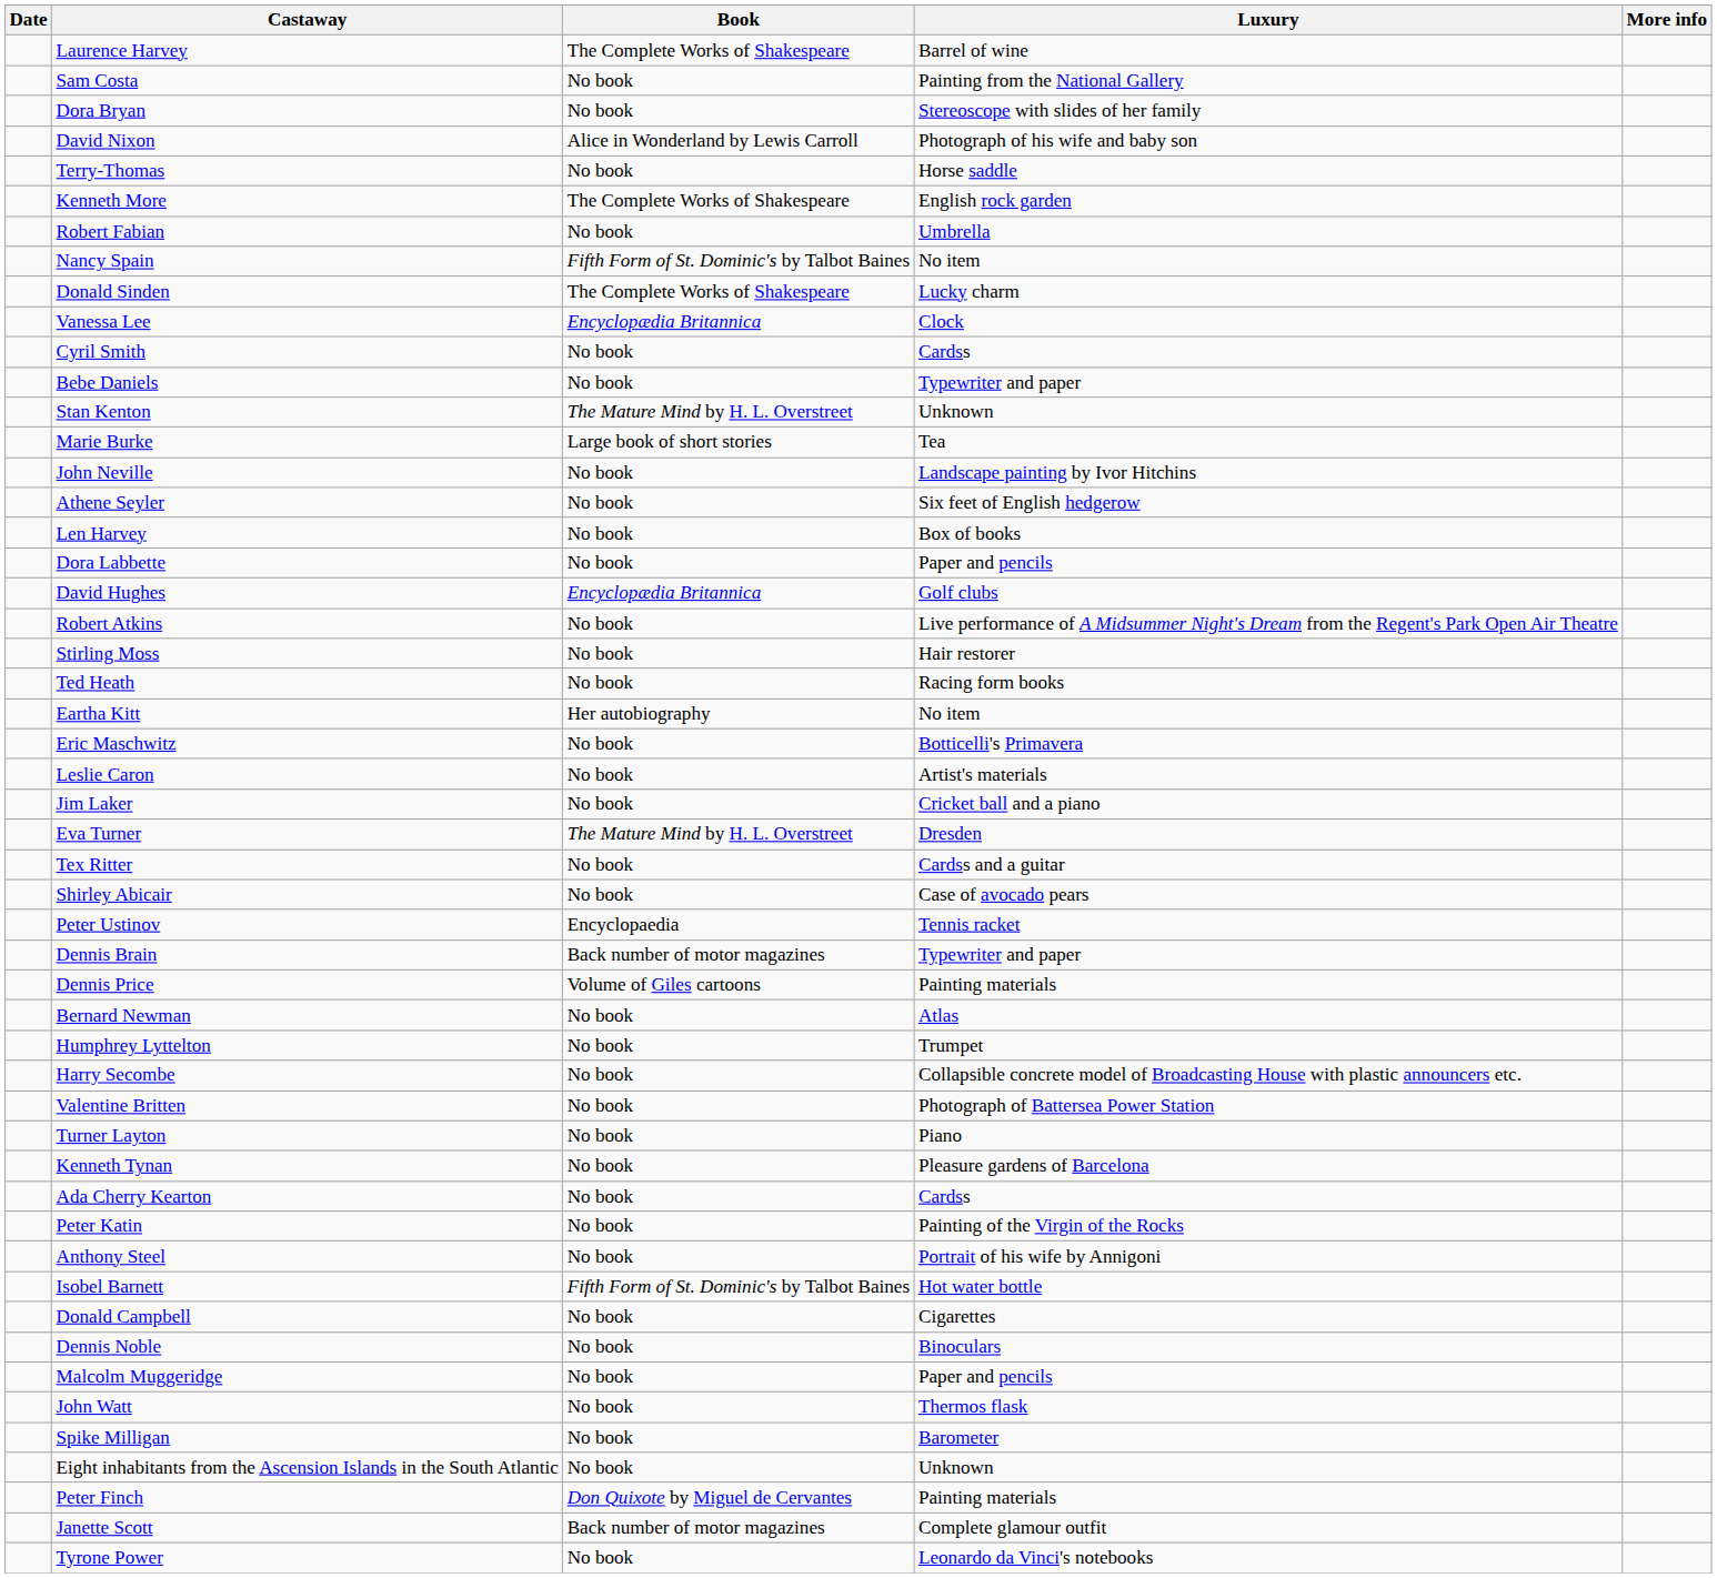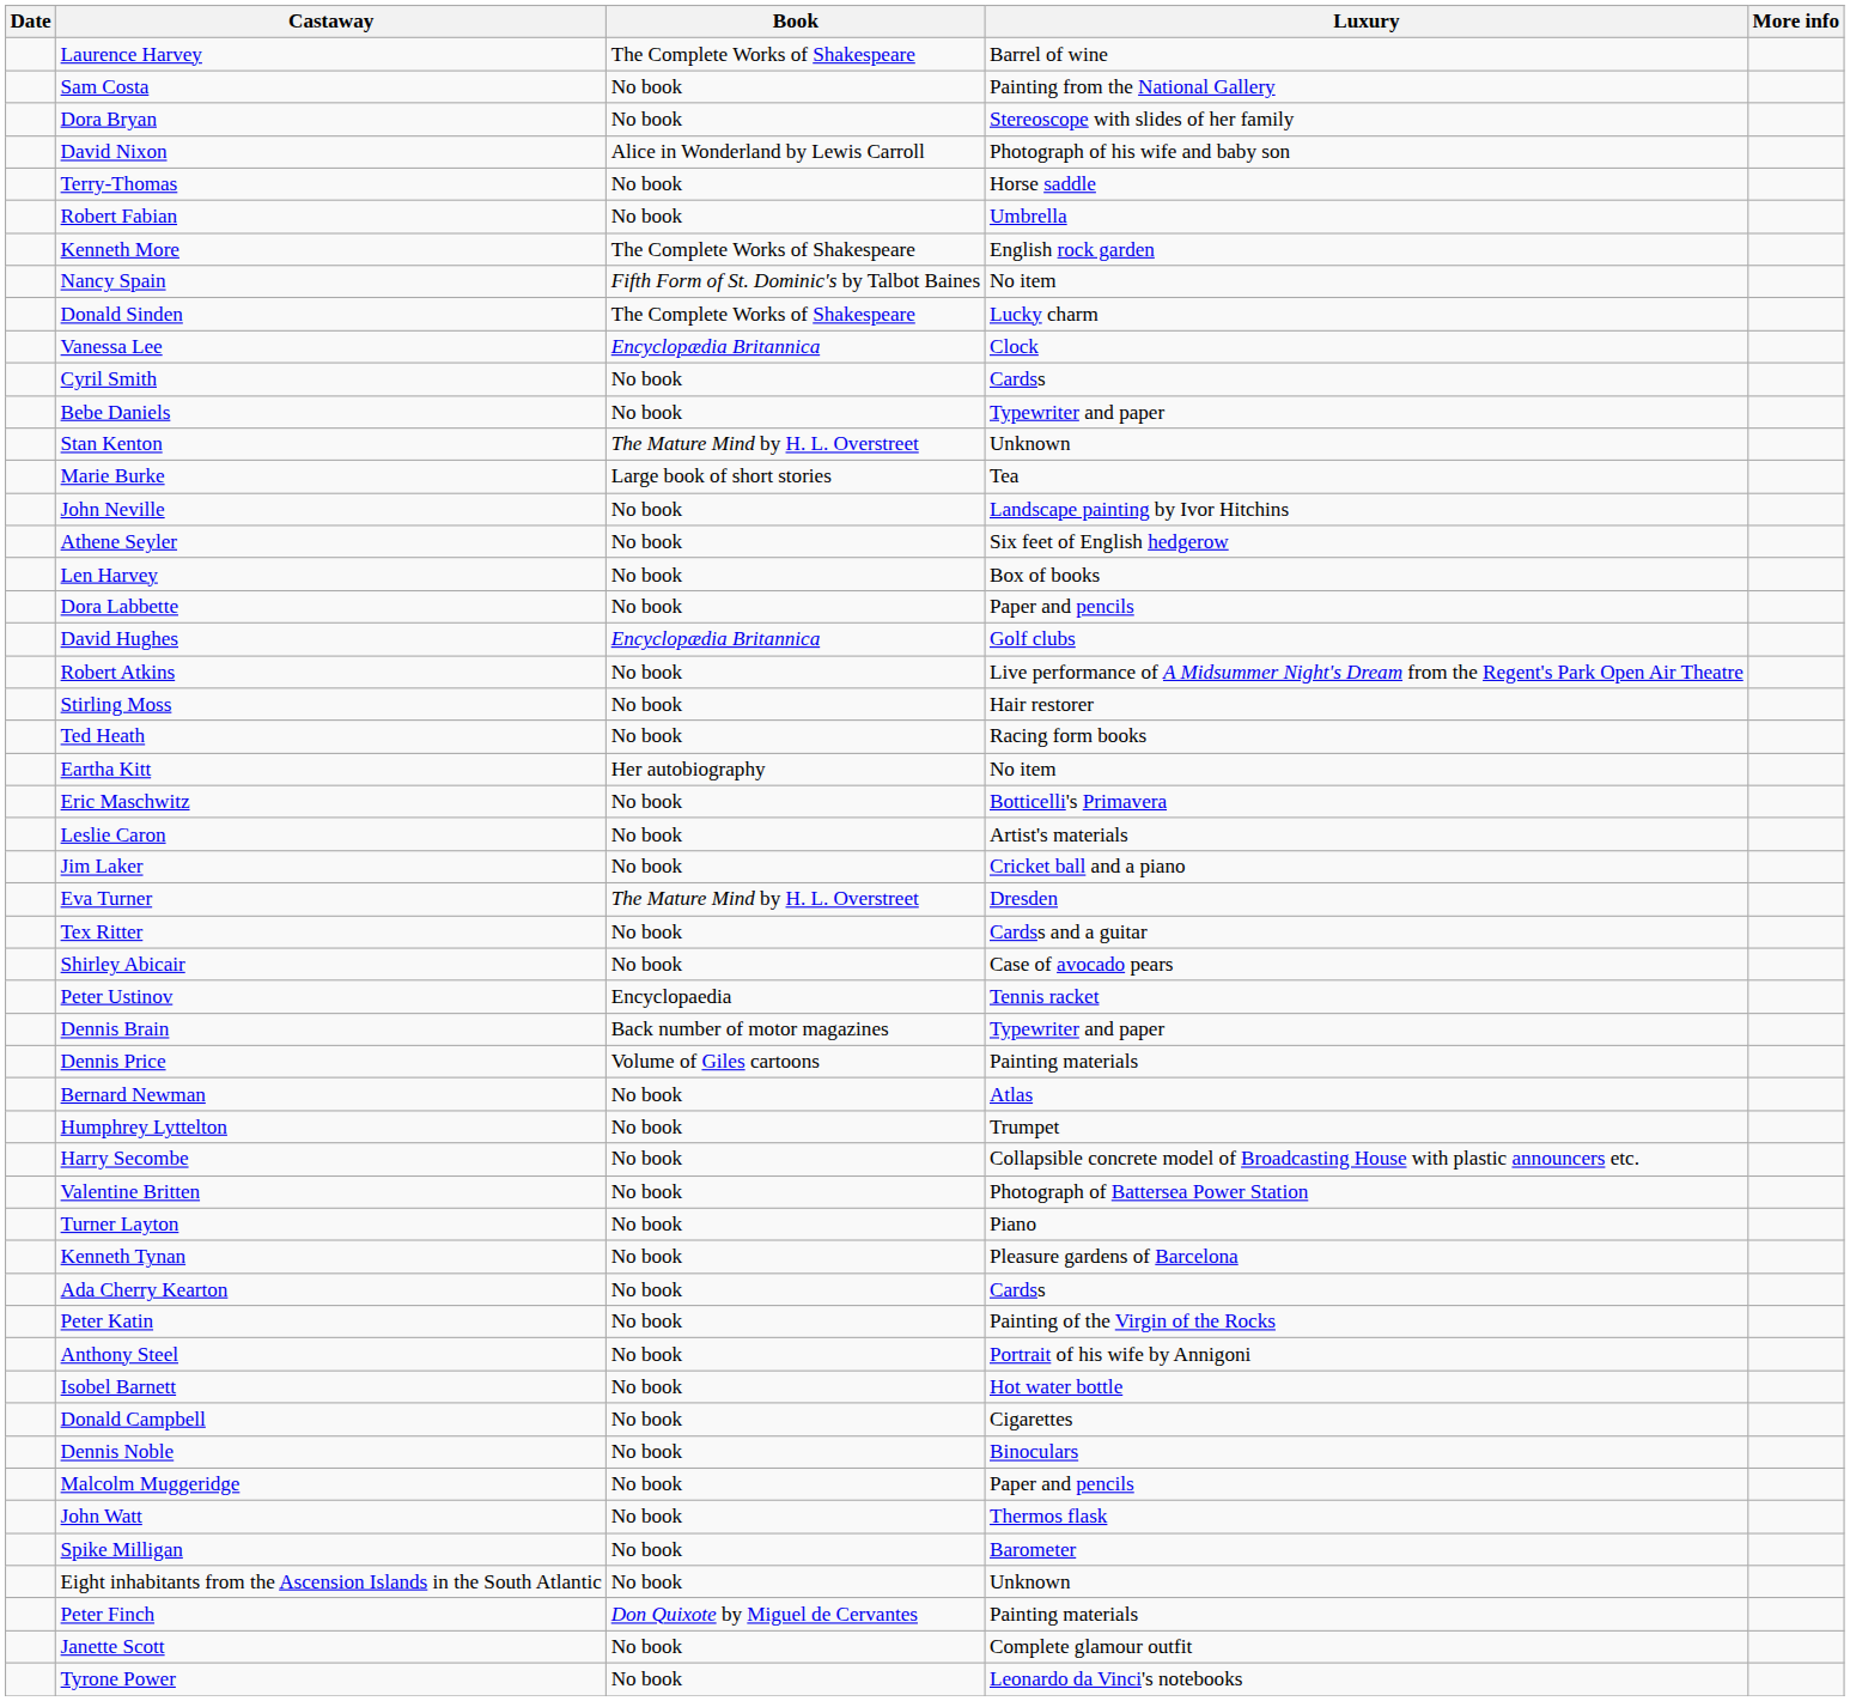rows swapped: Robert Fabian <-> Kenneth More
Isobel Barnett | Book: Fifth Form of St. Dominic's by Talbot Baines -> No book
Janette Scott | Book: Back number of motor magazines -> No book
